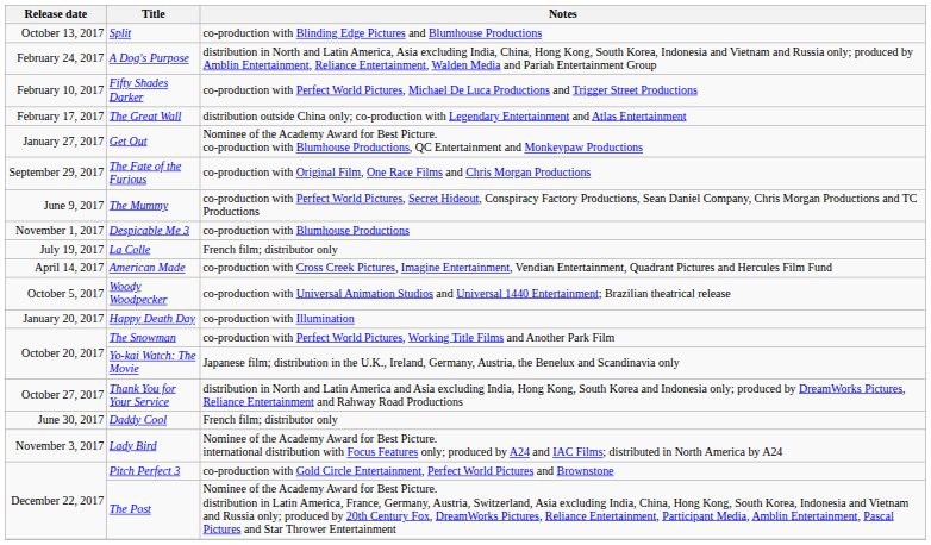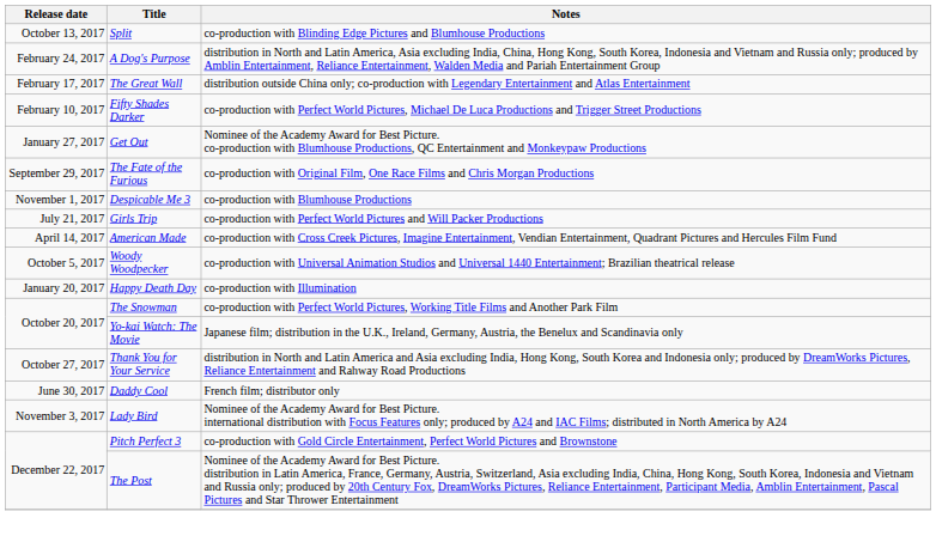rows swapped: Fifty Shades Darker <-> The Great Wall
- row: June 9, 2017 | The Mummy | co-production with Perfect World Pictures, Secret Hideout, Conspiracy Factory Productions, Sean Daniel Company, Chris Morgan Productions and TC Productions
- row: July 19, 2017 | La Colle | French film; distributor only
+ row: July 21, 2017 | Girls Trip | co-production with Perfect World Pictures and Will Packer Productions
